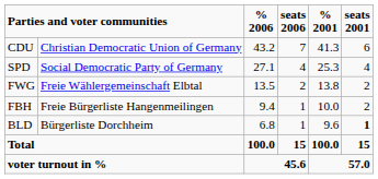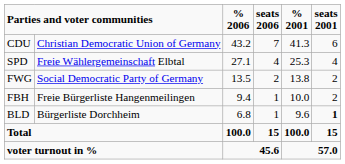SPD | column 2: Social Democratic Party of Germany -> Freie Wählergemeinschaft Elbtal
FWG | column 2: Freie Wählergemeinschaft Elbtal -> Social Democratic Party of Germany
